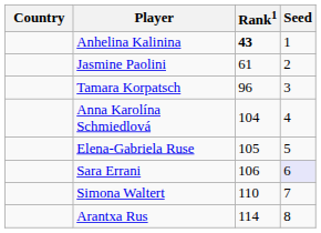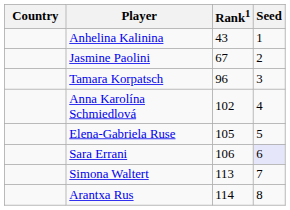Anhelina Kalinina | Rank1: bold -> normal
Jasmine Paolini | Rank1: 61 -> 67
Anna Karolína Schmiedlová | Rank1: 104 -> 102
Simona Waltert | Rank1: 110 -> 113
